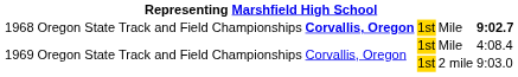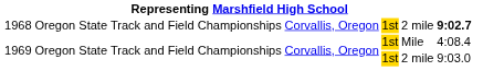1968 | column 3: bold -> normal
1968 | column 5: Mile -> 2 mile
